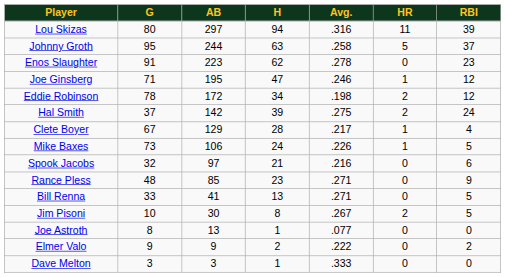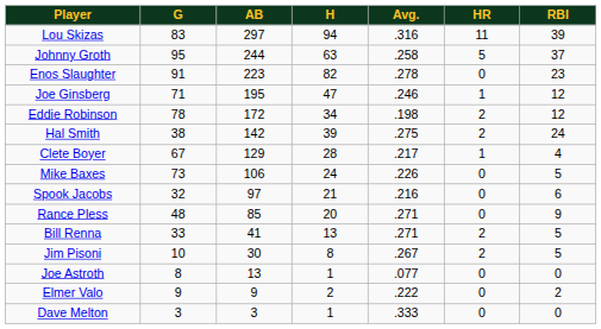Lou Skizas | G: 80 -> 83
Enos Slaughter | H: 62 -> 82
Hal Smith | G: 37 -> 38
Mike Baxes | HR: 1 -> 0
Rance Pless | H: 23 -> 20
Bill Renna | HR: 0 -> 2
